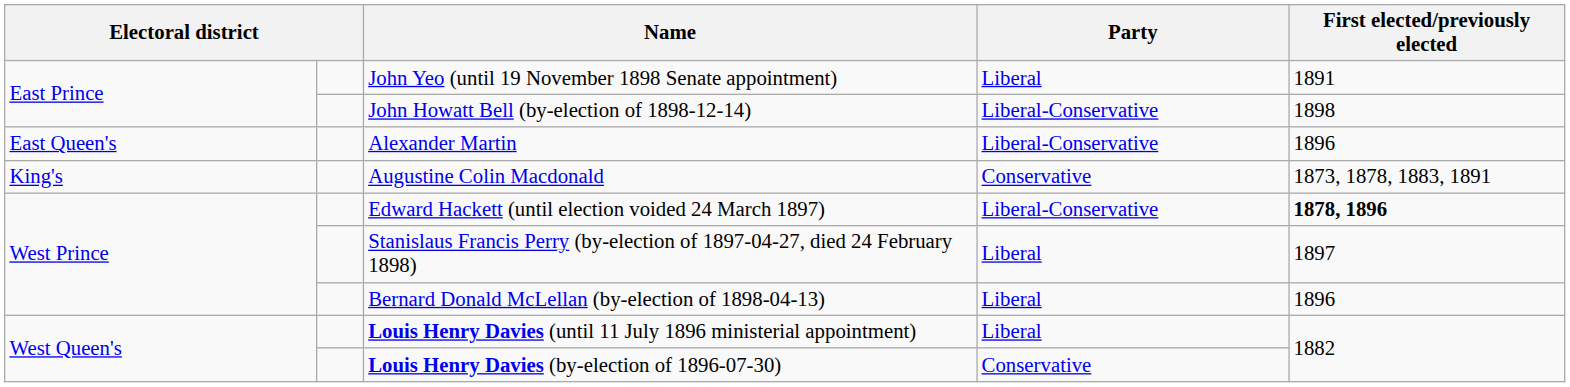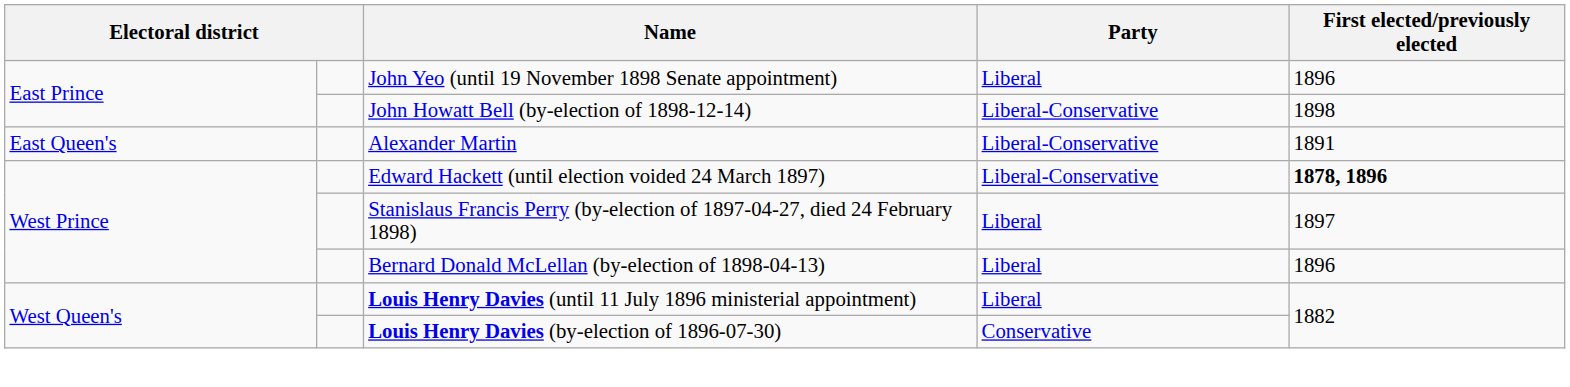John Yeo (until 19 November 1898 Senate appointment) | First elected/previously elected: 1891 -> 1896
Alexander Martin | First elected/previously elected: 1896 -> 1891
- row: King's | Augustine Colin Macdonald | Conservative | 1873, 1878, 1883, 1891
